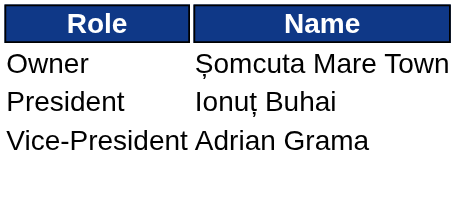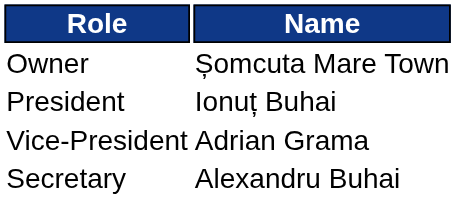+ row: Secretary | Alexandru Buhai
